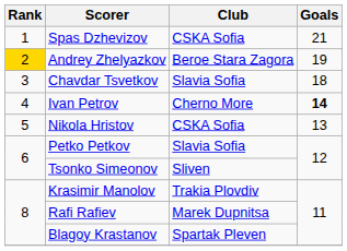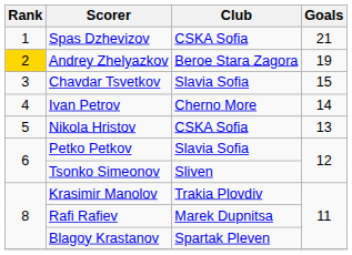Chavdar Tsvetkov | Goals: 18 -> 15
Ivan Petrov | Goals: bold -> normal
